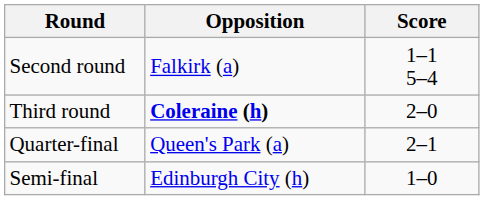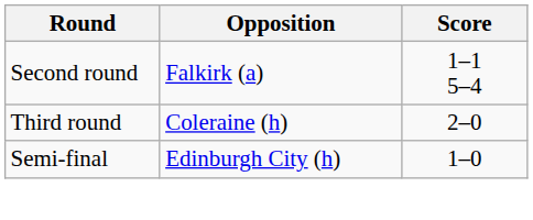Third round | Opposition: bold -> normal
- row: Quarter-final | Queen's Park (a) | 2–1
